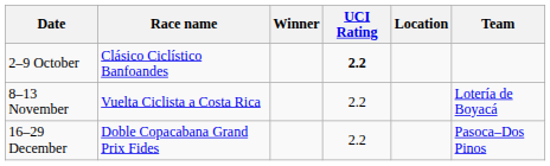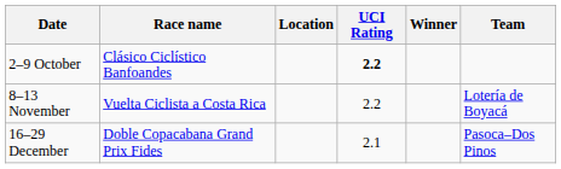columns swapped: Location <-> Winner
16–29 December | UCI Rating: 2.2 -> 2.1
